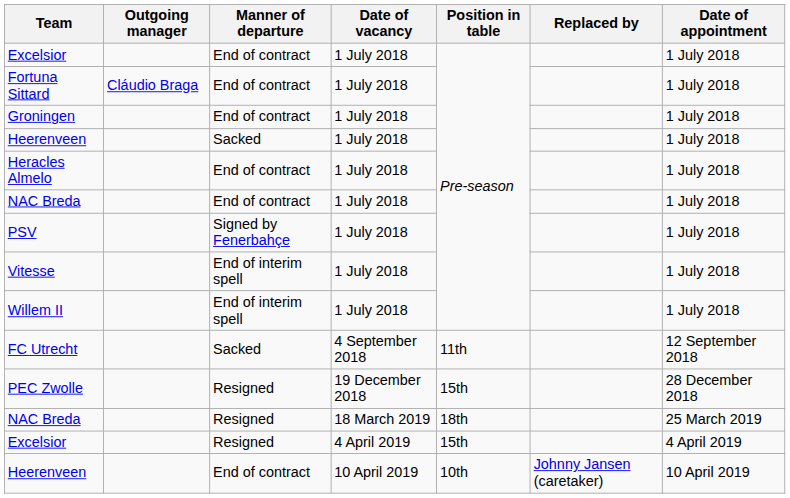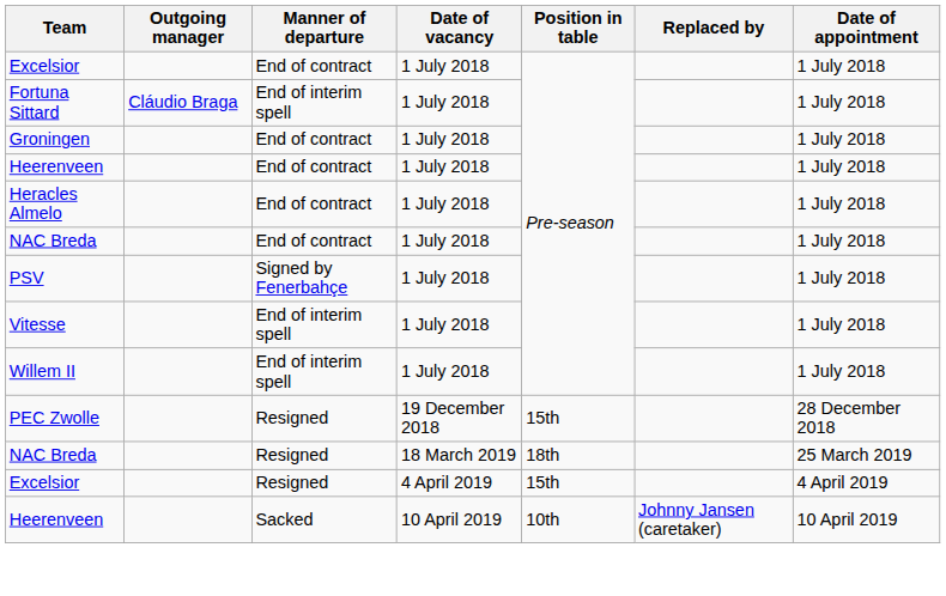Fortuna Sittard | Manner of departure: End of contract -> End of interim spell
Heerenveen / 1 July 2018 | Manner of departure: Sacked -> End of contract
- row: FC Utrecht | Sacked | 4 September 2018 | 11th | 12 September 2018
Heerenveen / 10 April 2019 | Manner of departure: End of contract -> Sacked
